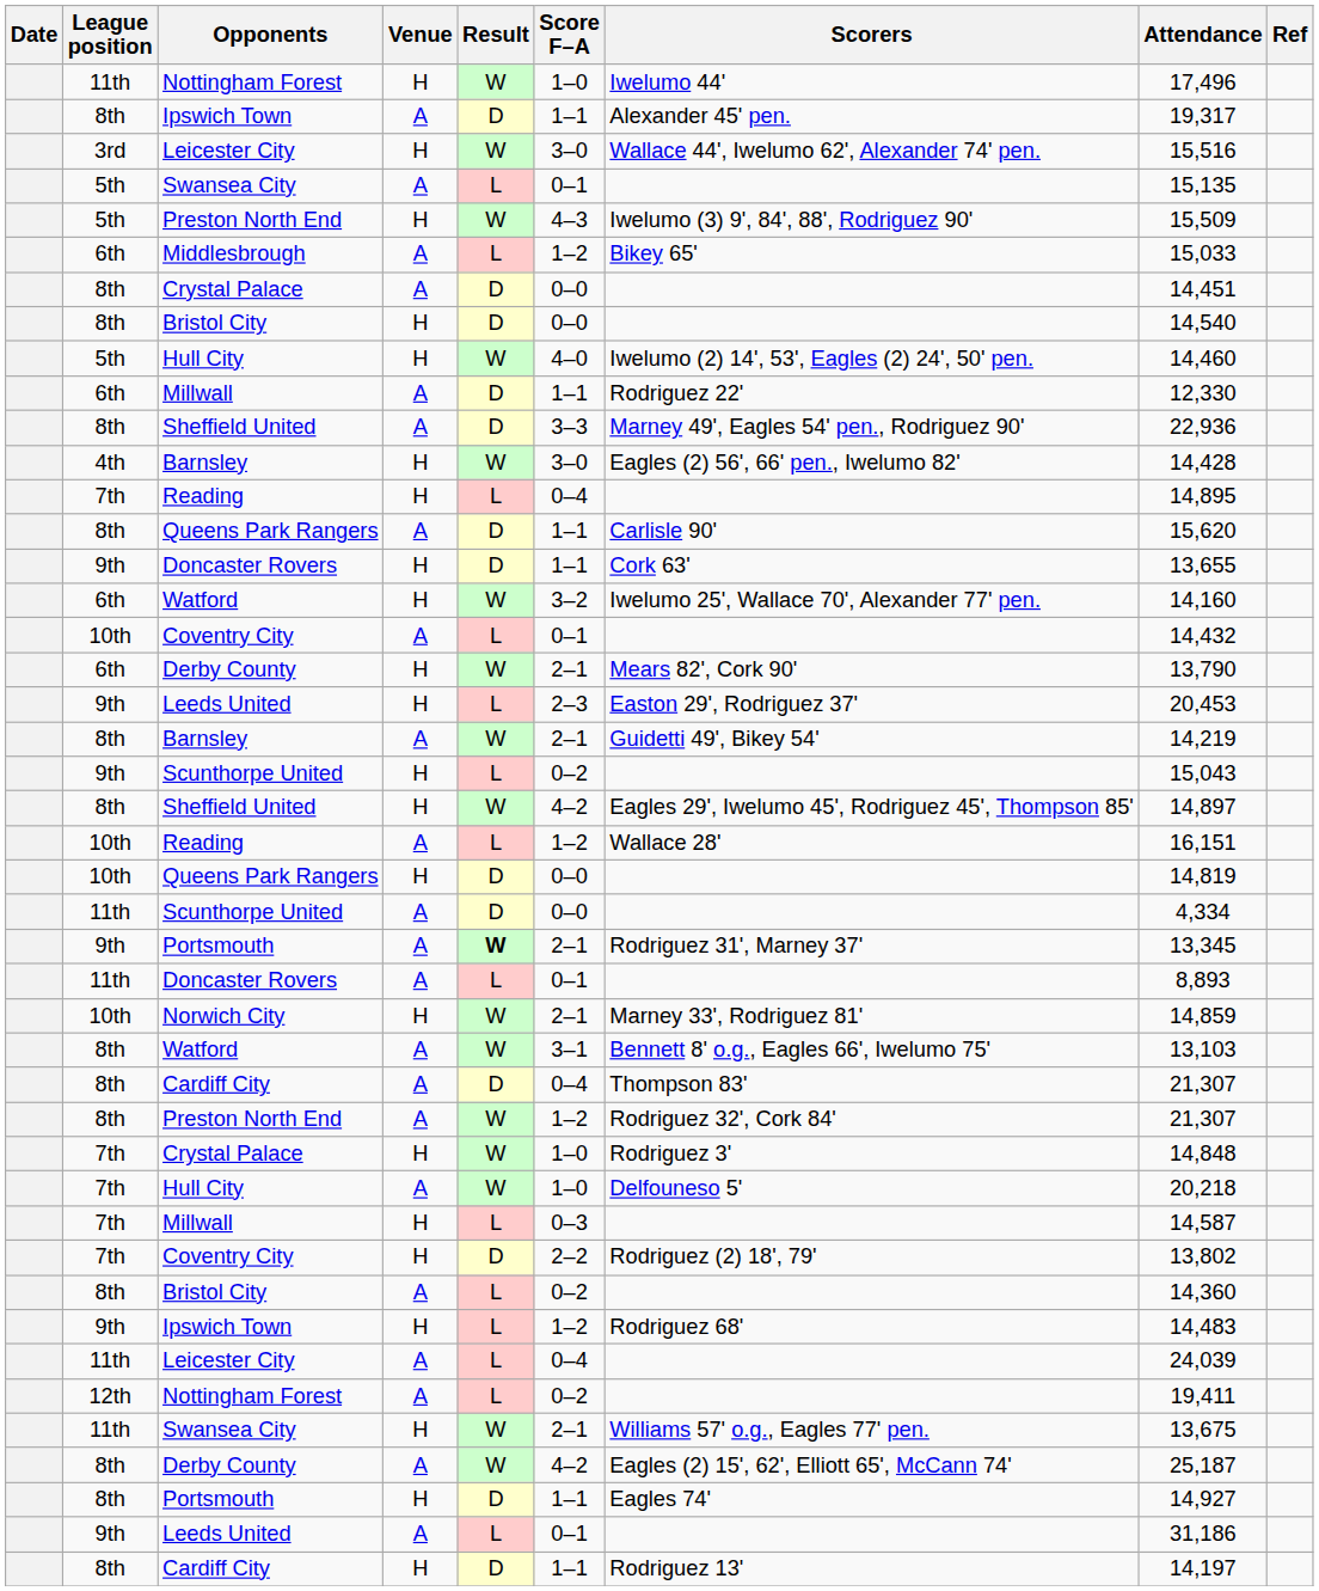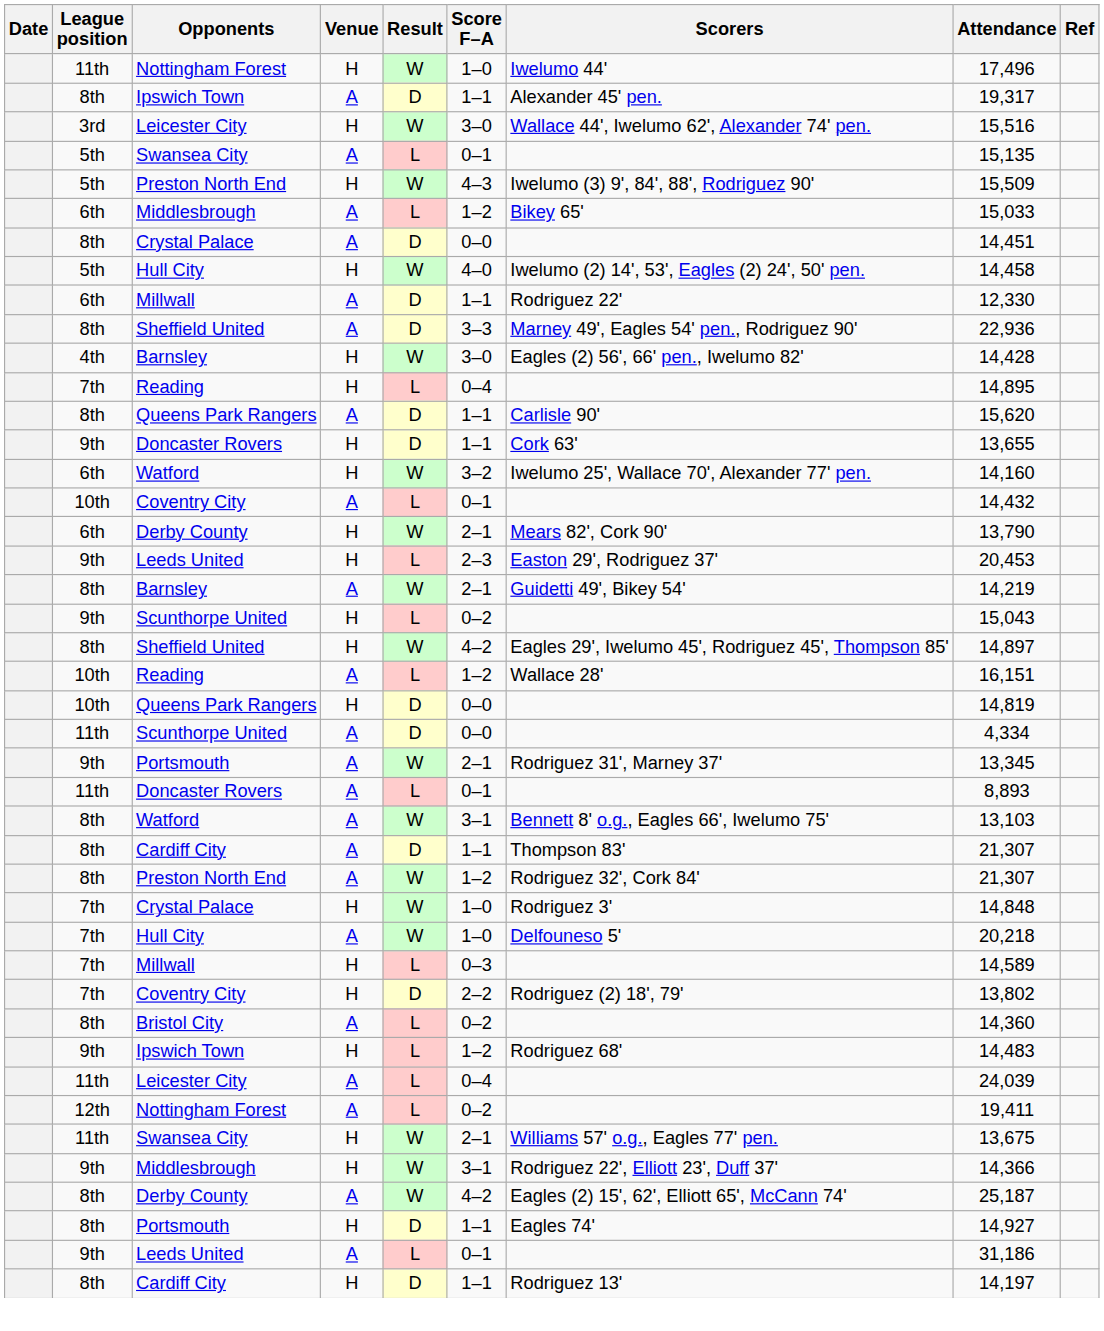- row: 8th | Bristol City | H | D | 0–0 | 14,540
Hull City / H | Attendance: 14,460 -> 14,458
Portsmouth / A | Result: bold -> normal
- row: 10th | Norwich City | H | W | 2–1 | Marney 33', Rodriguez 81' | 14,859
Cardiff City / A | Score F–A: 0–4 -> 1–1
Millwall / H | Attendance: 14,587 -> 14,589
+ row: 9th | Middlesbrough | H | W | 3–1 | Rodriguez 22', Elliott 23', Duff 37' | 14,366
